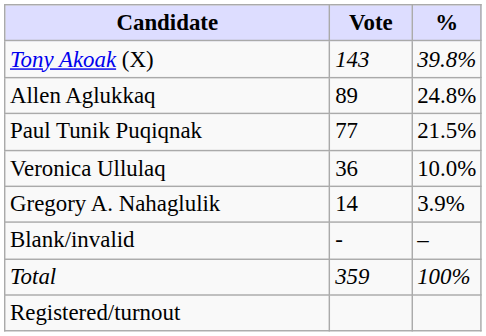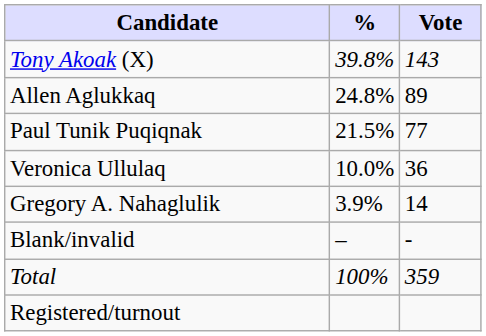columns swapped: Vote <-> %
